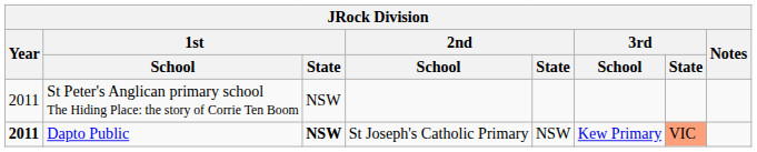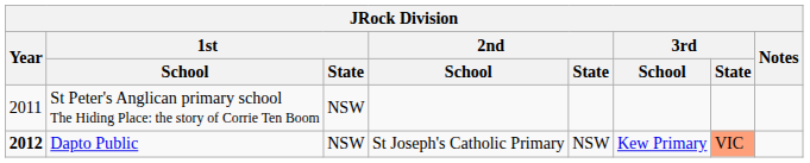Dapto Public | Year: 2011 -> 2012
Dapto Public | 1st / State: bold -> normal
